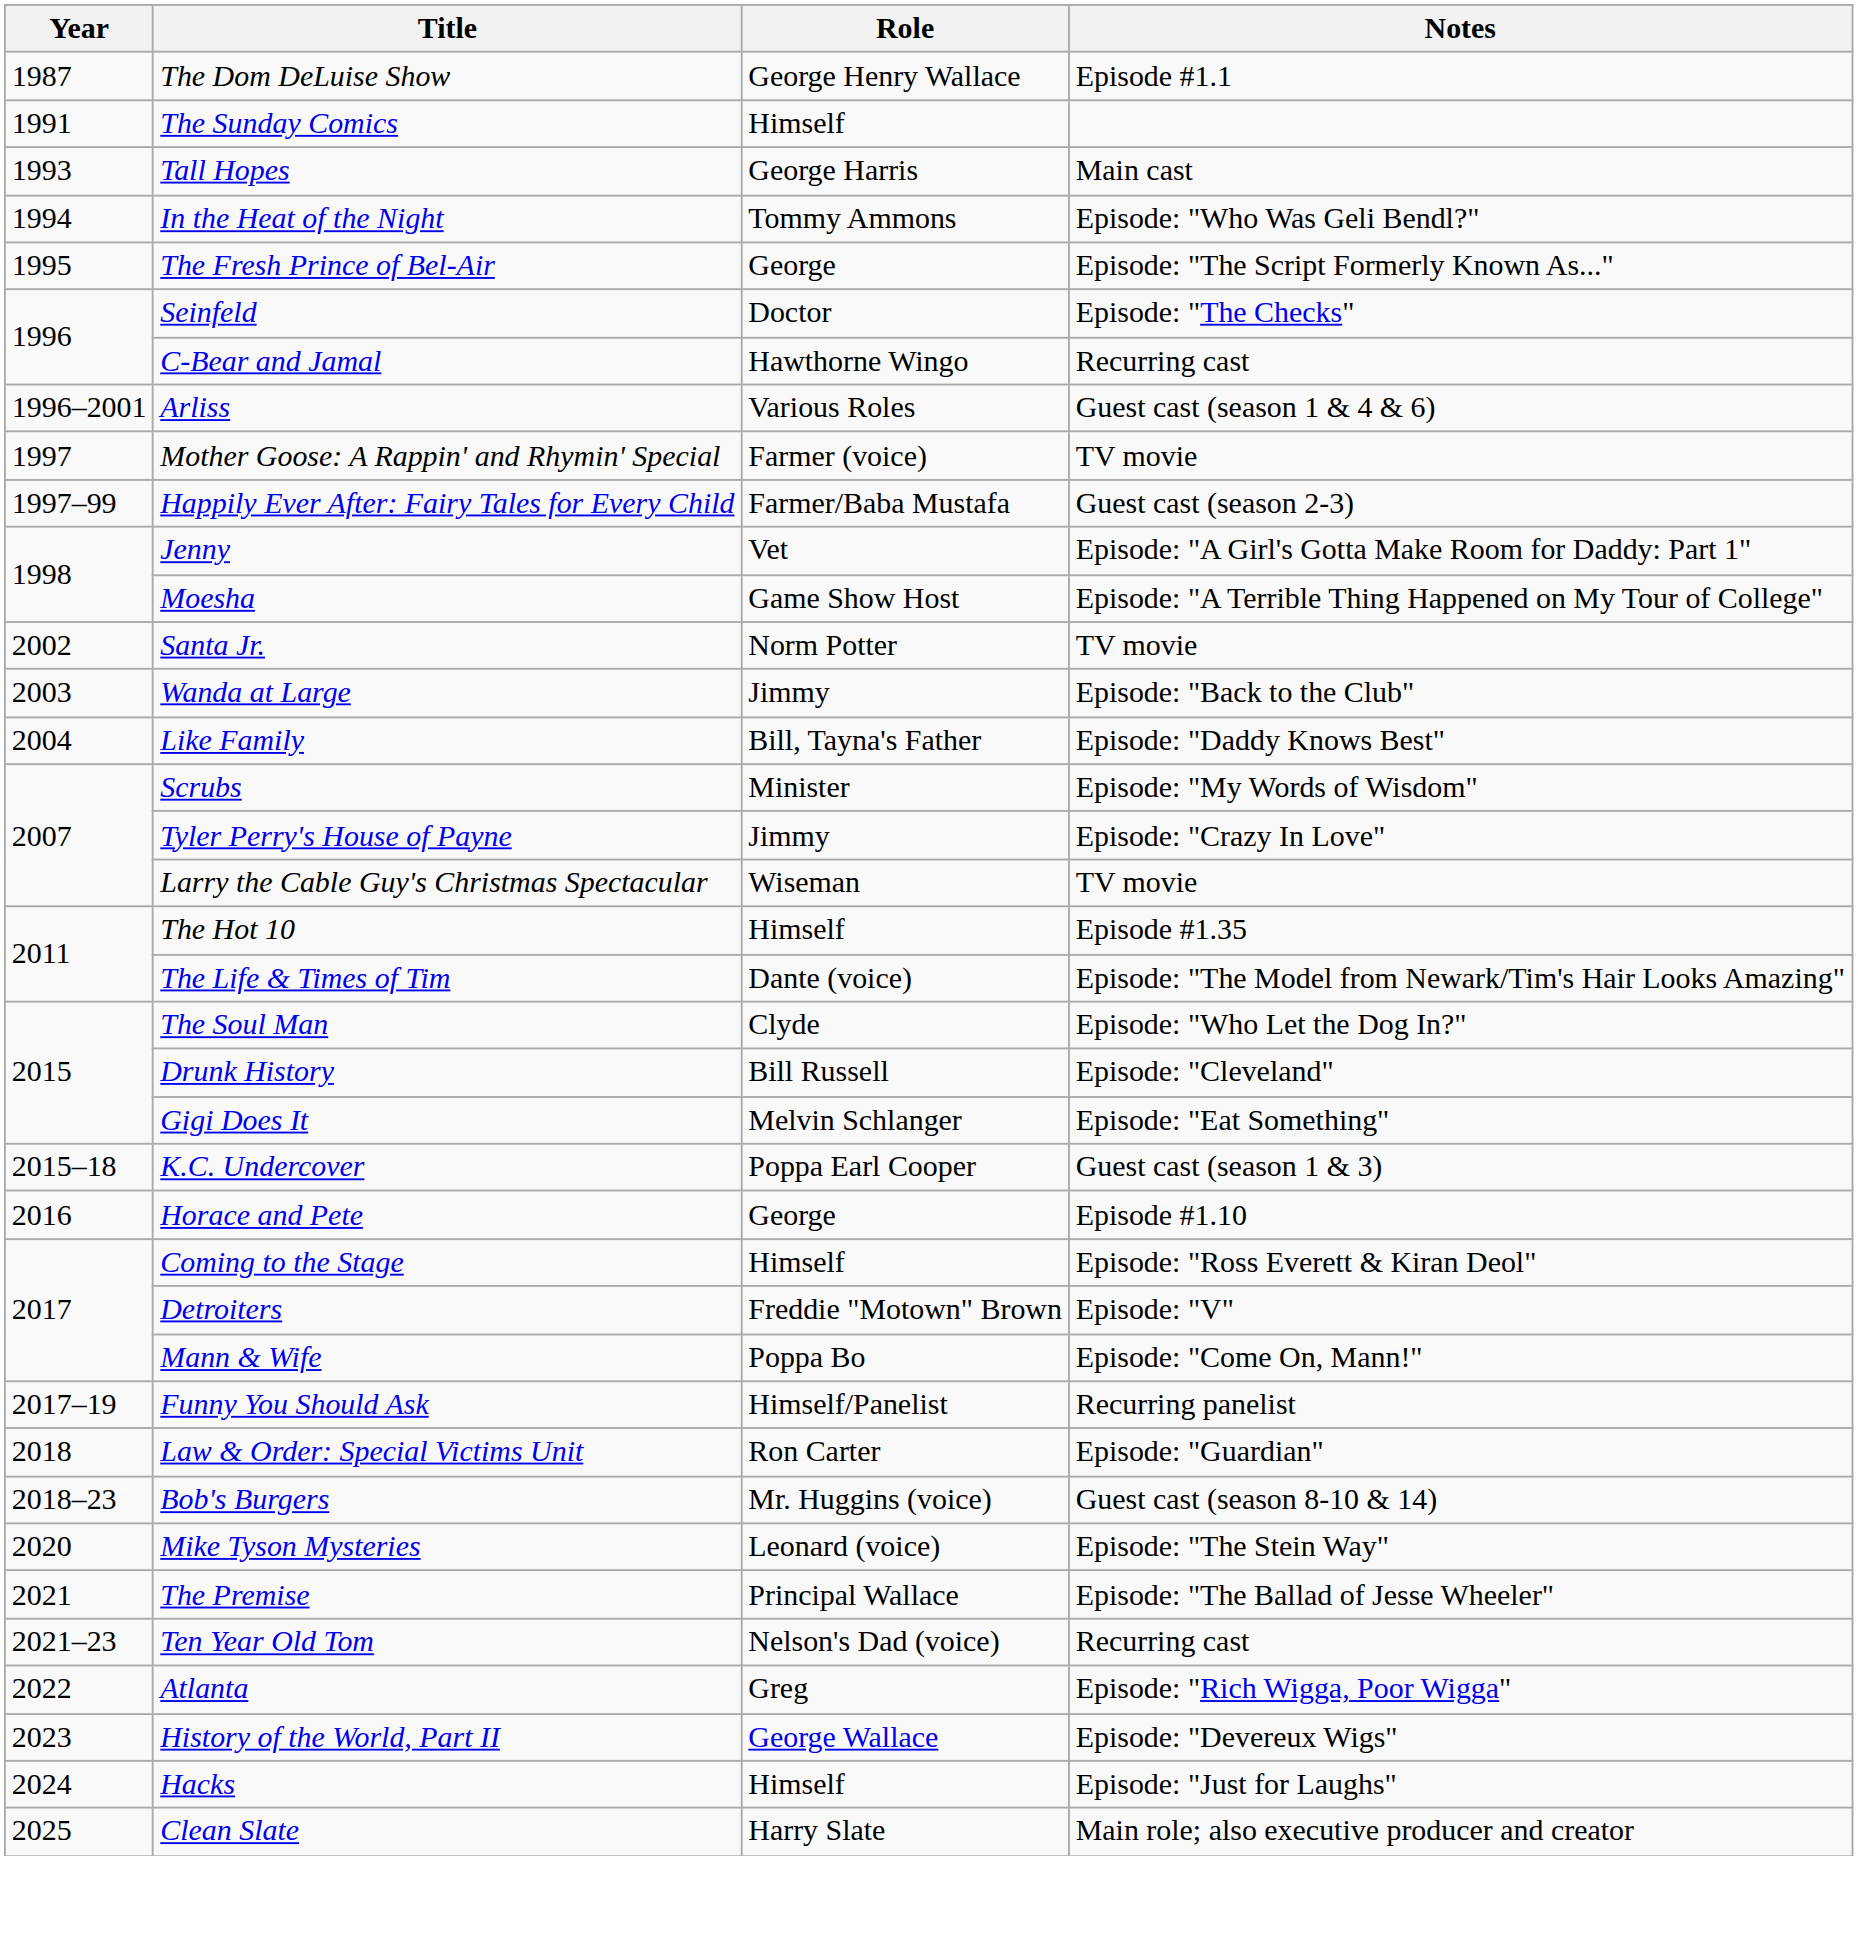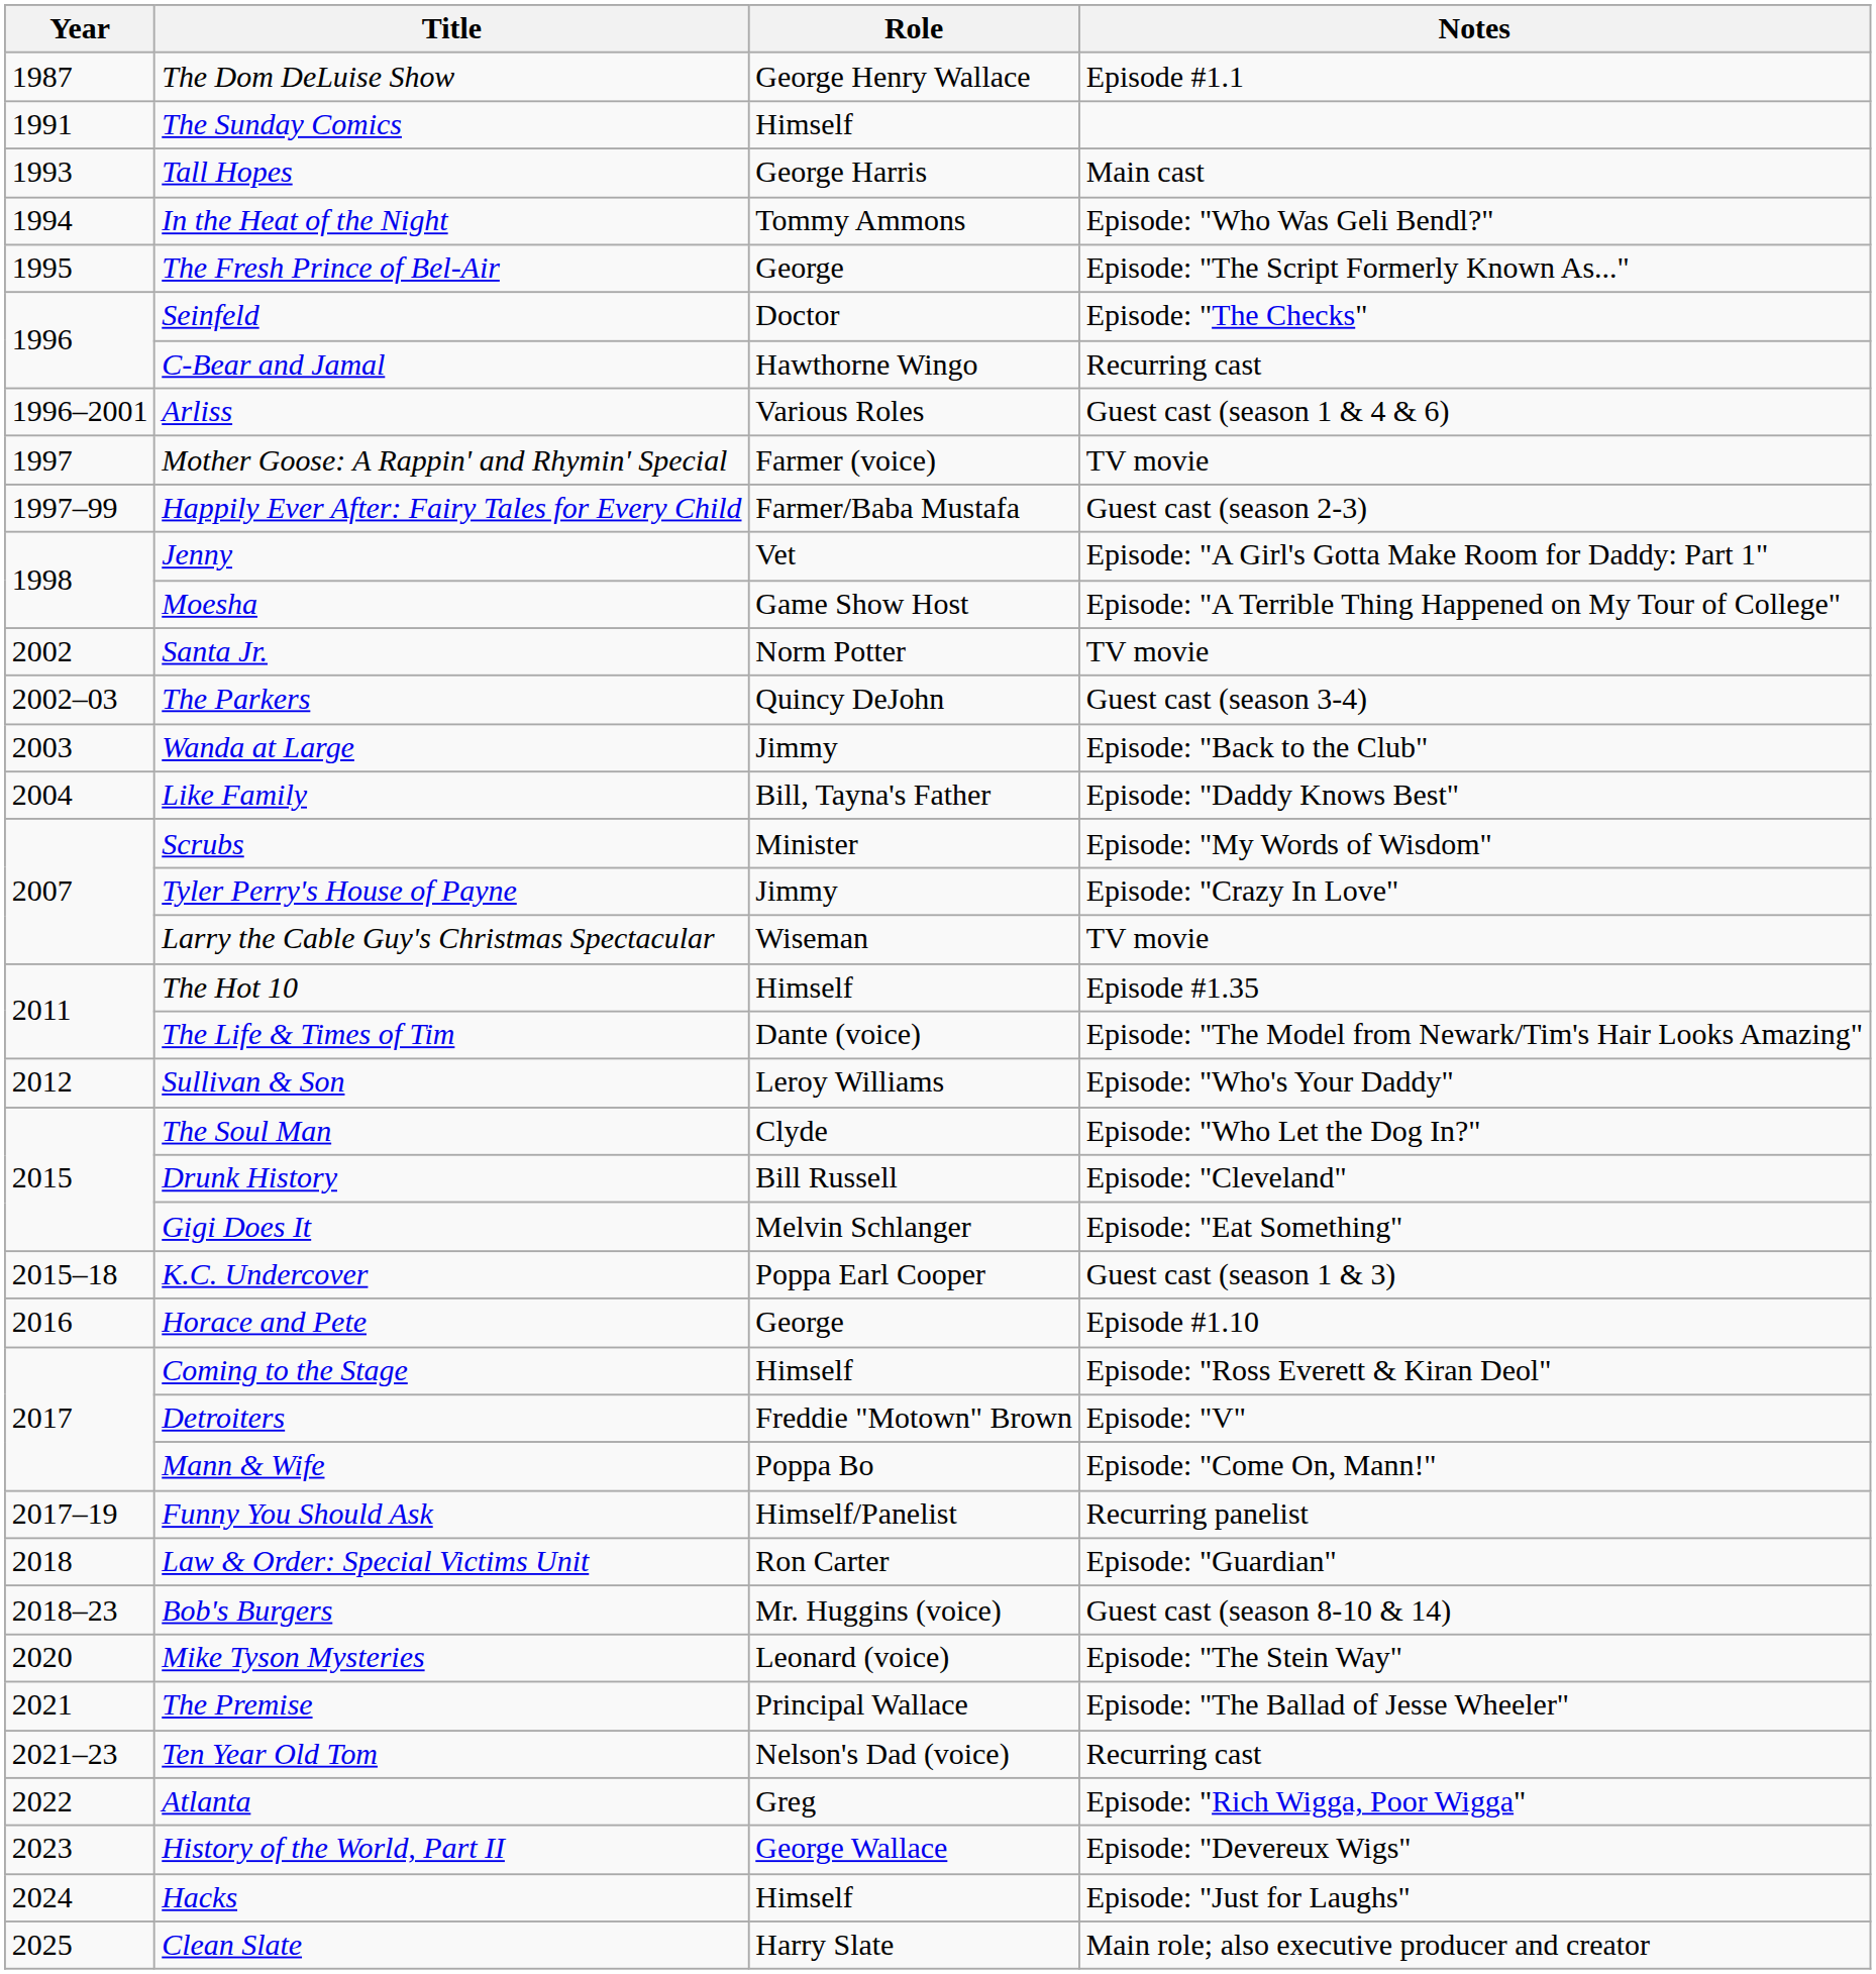+ row: 2002–03 | The Parkers | Quincy DeJohn | Guest cast (season 3-4)
+ row: 2012 | Sullivan & Son | Leroy Williams | Episode: "Who's Your Daddy"
